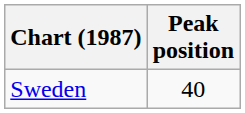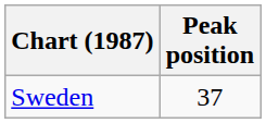Sweden | Peak position: 40 -> 37
